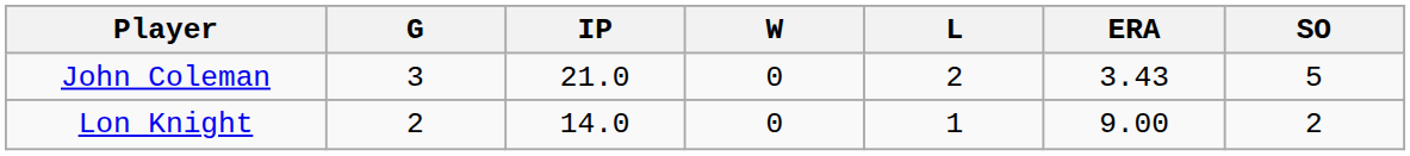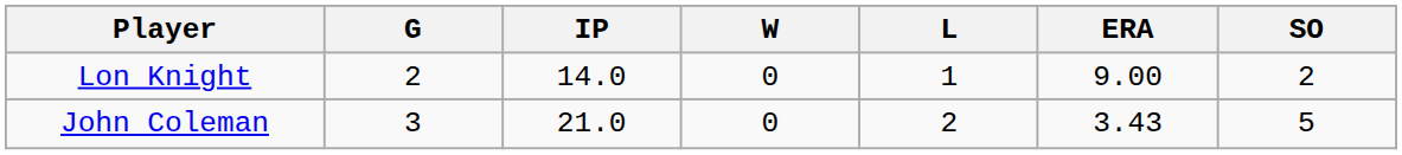rows swapped: John Coleman <-> Lon Knight
